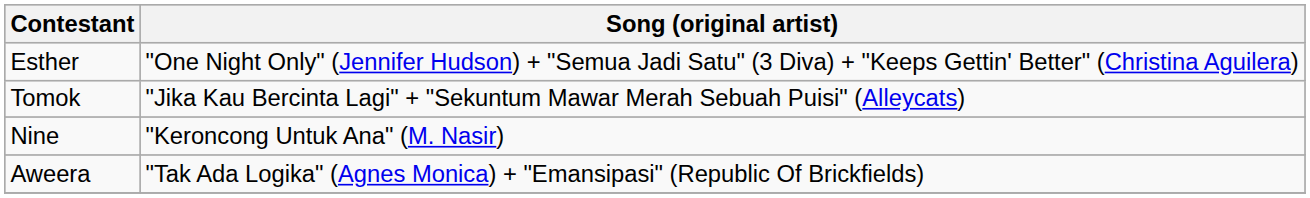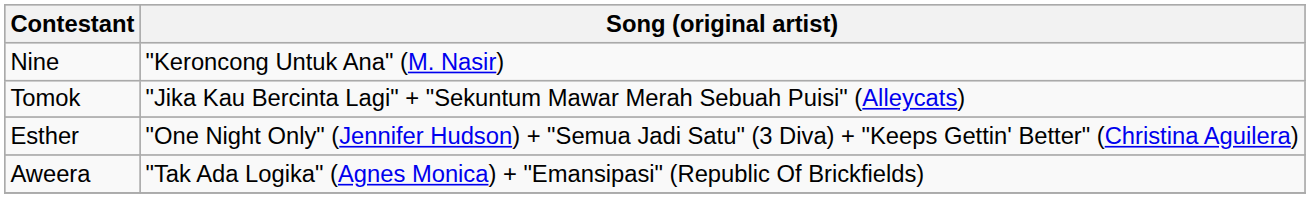rows swapped: Nine <-> Esther
